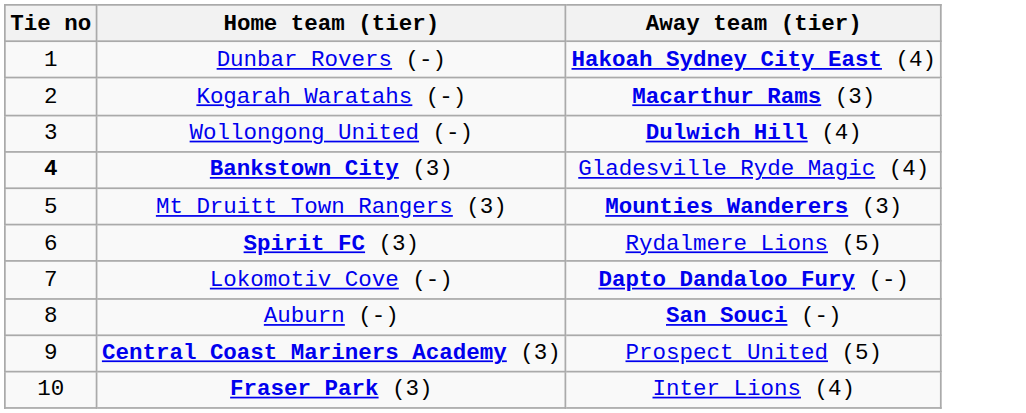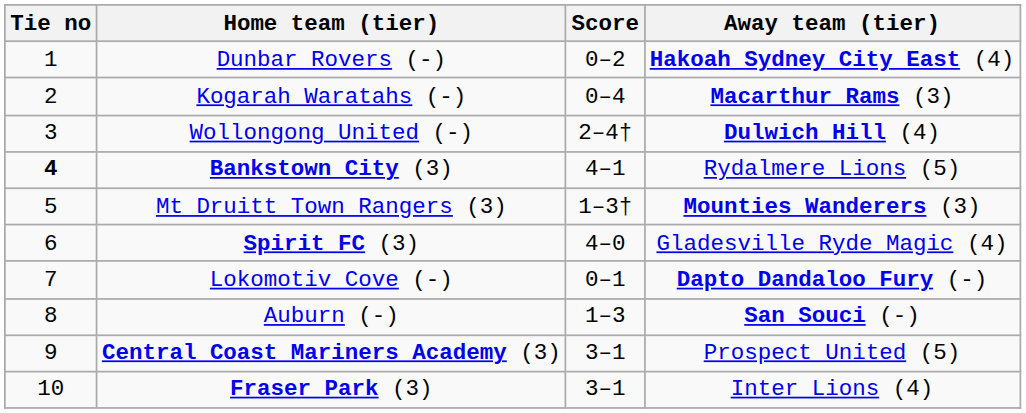+ column: Score | 0–2 | 0–4 | 2–4† | 4–1 | 1–3† | 4–0 | 0–1 | 1–3 | 3–1 | 3–1
Bankstown City (3) | Away team (tier): Gladesville Ryde Magic (4) -> Rydalmere Lions (5)
Spirit FC (3) | Away team (tier): Rydalmere Lions (5) -> Gladesville Ryde Magic (4)
